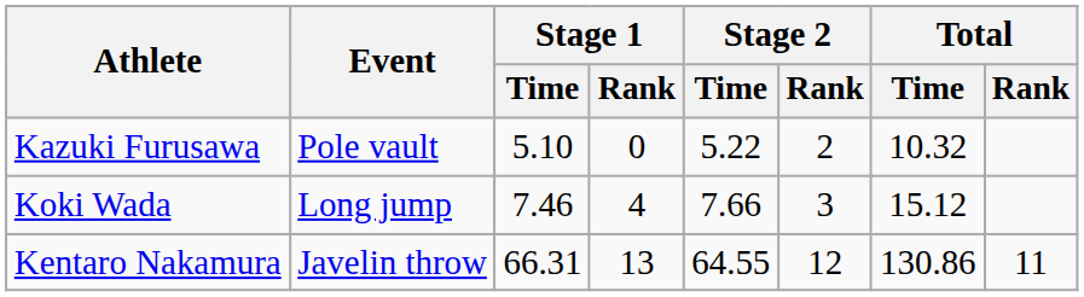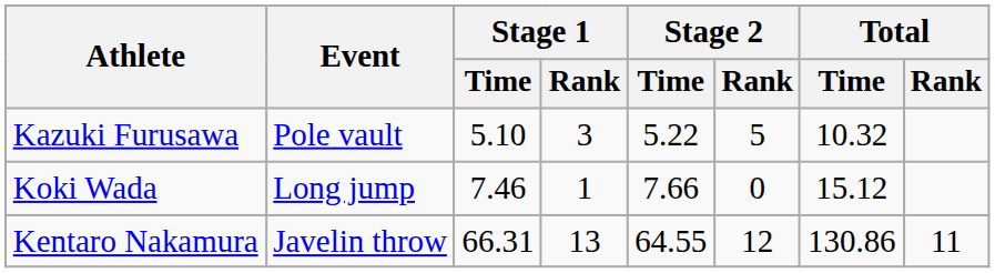Kazuki Furusawa | Stage 1 / Rank: 0 -> 3
Kazuki Furusawa | Stage 2 / Rank: 2 -> 5
Koki Wada | Stage 1 / Rank: 4 -> 1
Koki Wada | Stage 2 / Rank: 3 -> 0
